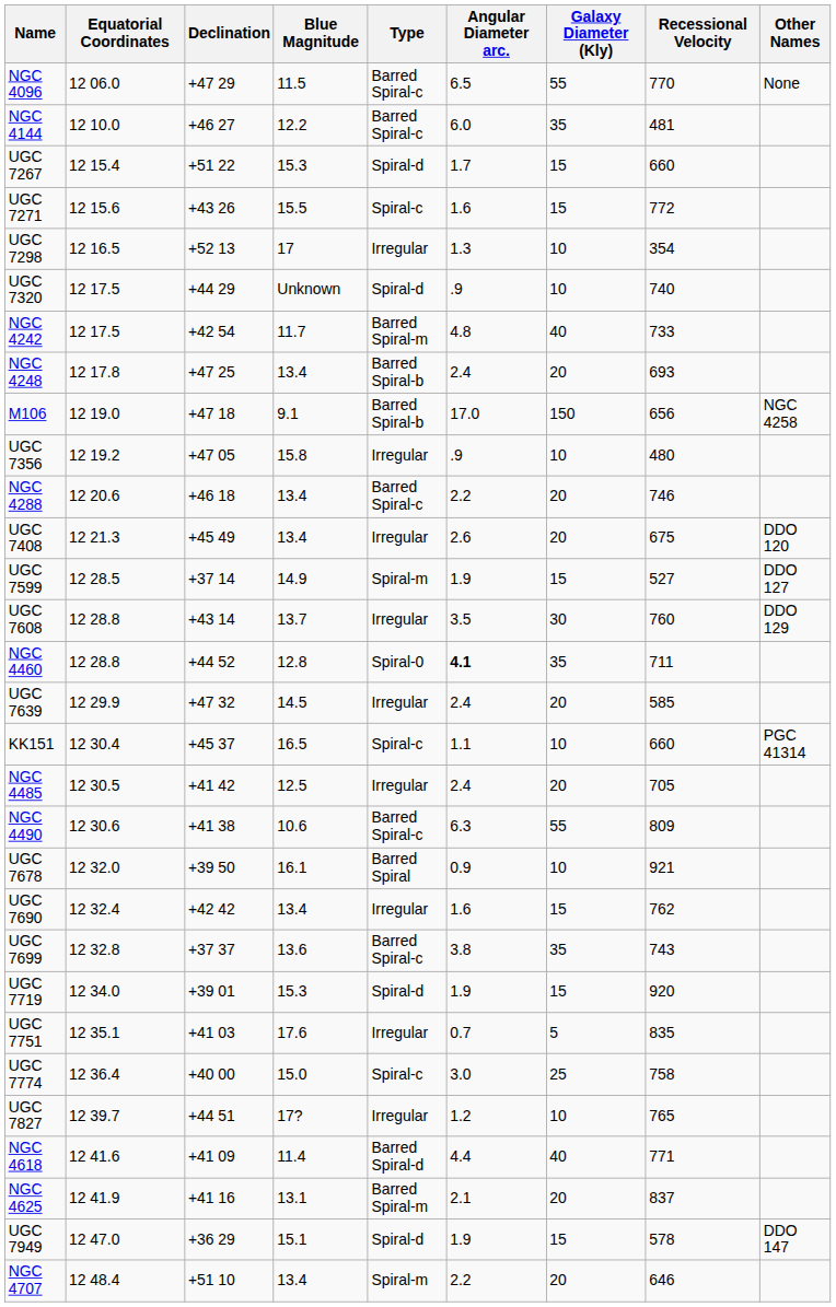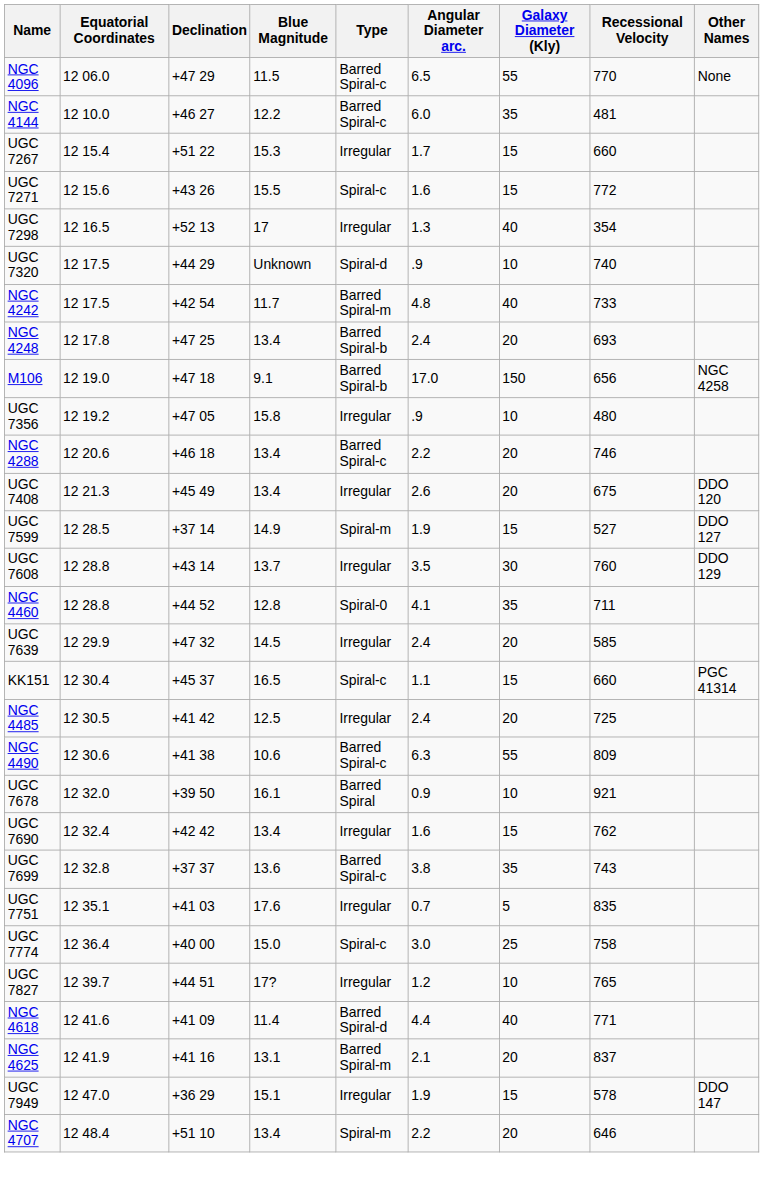UGC 7267 | Type: Spiral-d -> Irregular
UGC 7298 | Galaxy Diameter (Kly): 10 -> 40
NGC 4460 | Angular Diameter arc.: bold -> normal
KK151 | Galaxy Diameter (Kly): 10 -> 15
NGC 4485 | Recessional Velocity: 705 -> 725
- row: UGC 7719 | 12 34.0 | +39 01 | 15.3 | Spiral-d | 1.9 | 15 | 920
UGC 7949 | Type: Spiral-d -> Irregular
